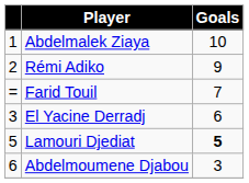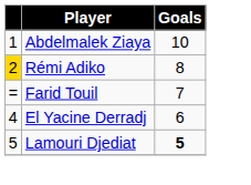Rémi Adiko | column 1: no background -> gold background
Rémi Adiko | Goals: 9 -> 8
El Yacine Derradj | column 1: 3 -> 4
- row: 6 | Abdelmoumene Djabou | 3
